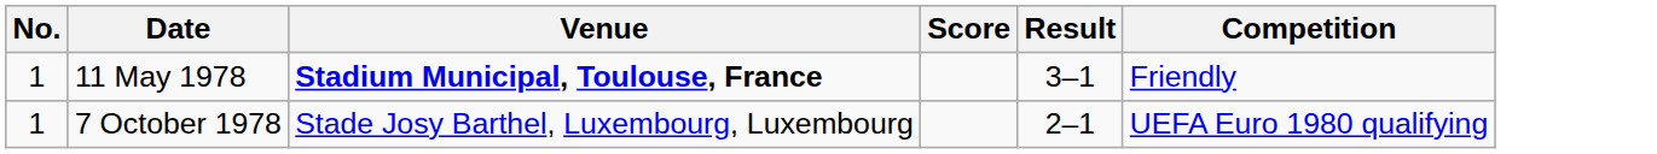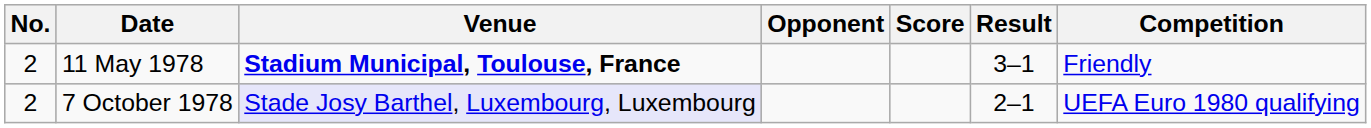+ column: Opponent
11 May 1978 | No.: 1 -> 2
7 October 1978 | No.: 1 -> 2
7 October 1978 | Venue: no background -> lavender background
